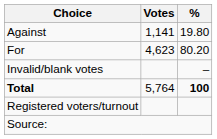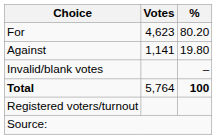rows swapped: For <-> Against
